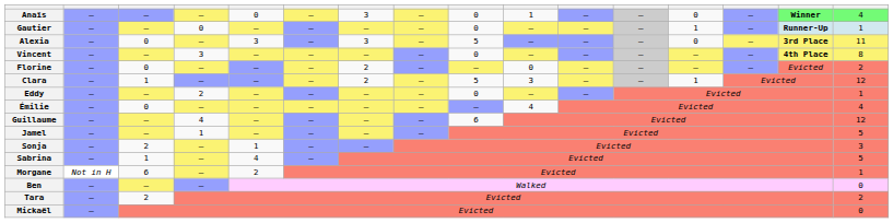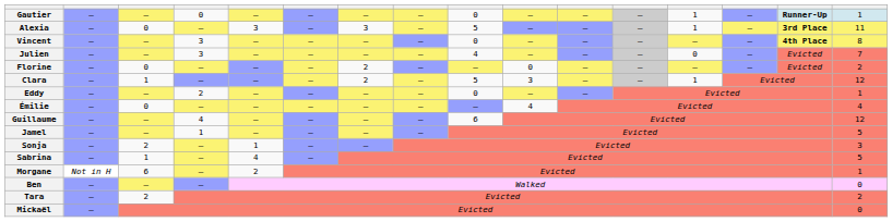- row: Anaïs | – | – | – | 0 | – | 3 | – | 0 | 1 | – | – | 0 | – | Winner | 4
Alexia | column 13: 0 -> 1
+ row: Julien | – | – | 3 | – | – | – | – | 4 | – | – | – | 0 | – | Evicted | 7
